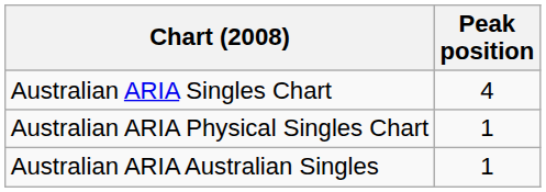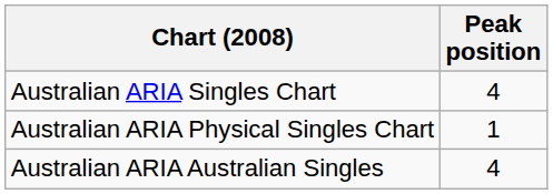Australian ARIA Australian Singles | Peak position: 1 -> 4
